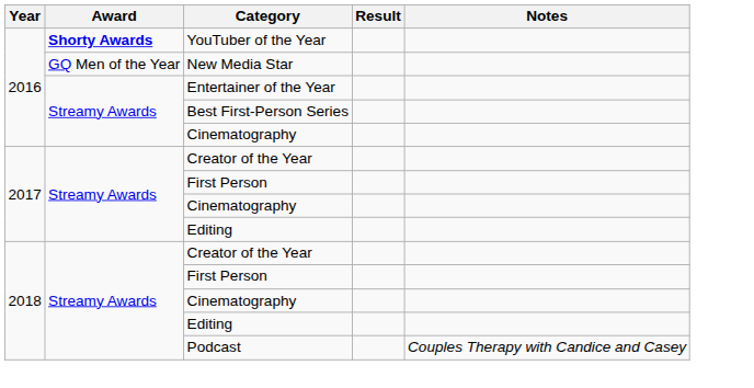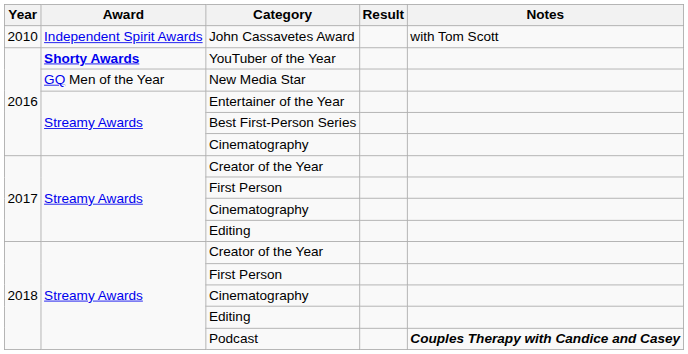+ row: 2010 | Independent Spirit Awards | John Cassavetes Award | with Tom Scott
Podcast | Notes: normal -> bold
